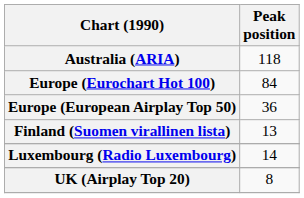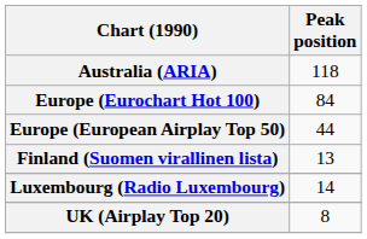Europe (European Airplay Top 50) | Peak position: 36 -> 44
